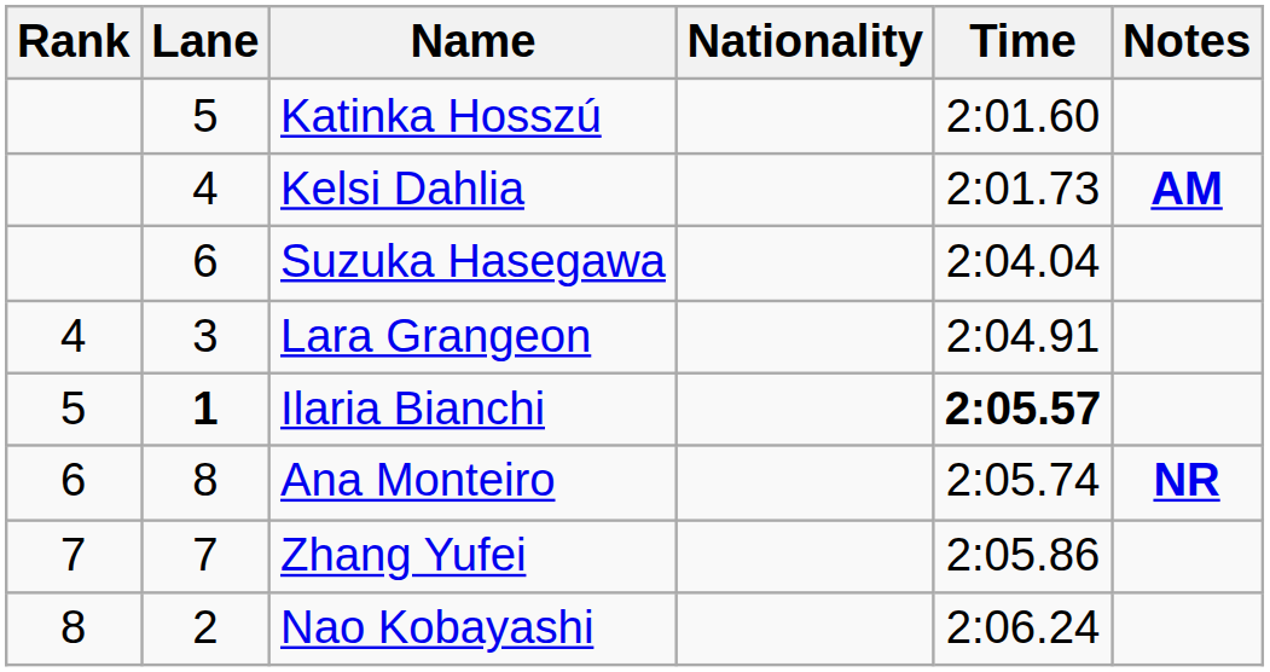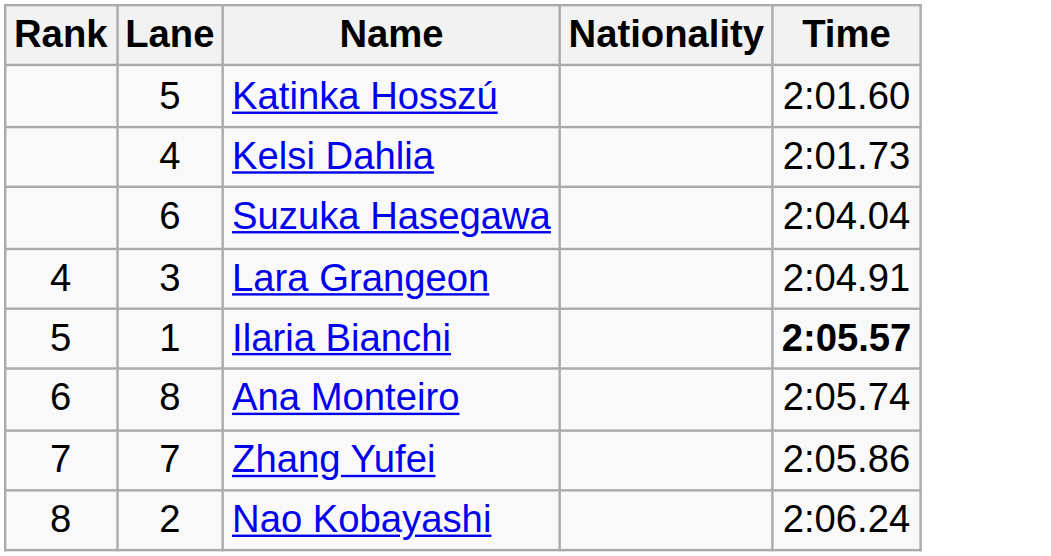- column: Notes | AM | NR
Ilaria Bianchi | Lane: bold -> normal
